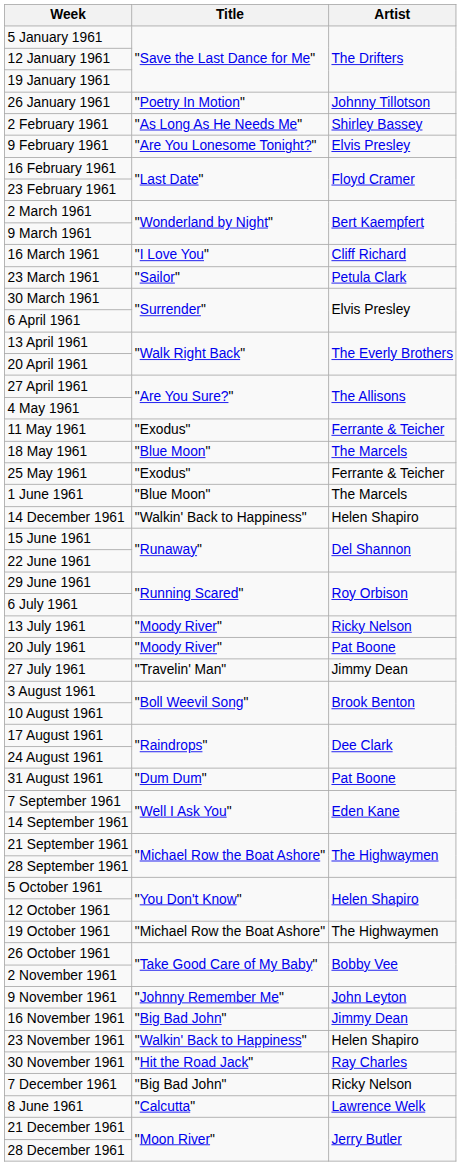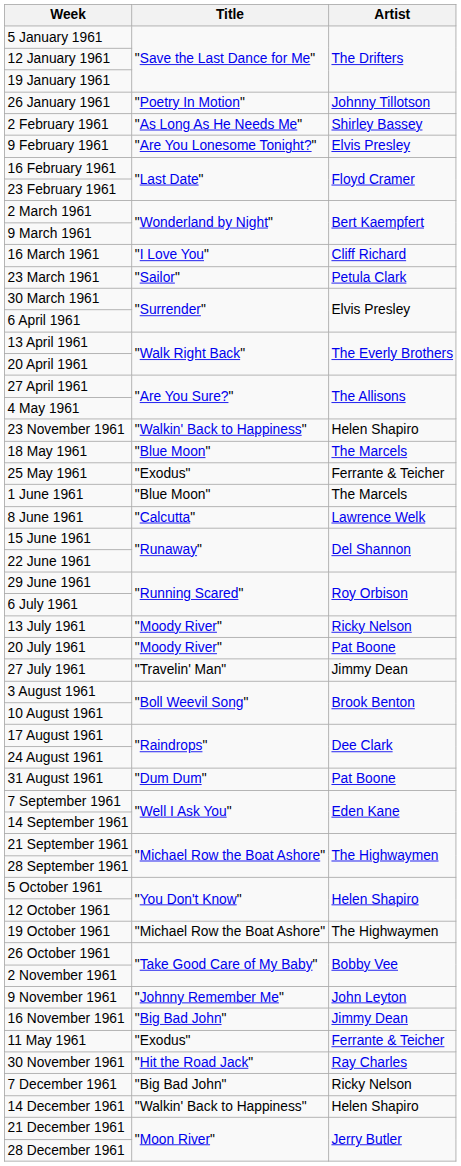rows swapped: 11 May 1961 <-> 23 November 1961
rows swapped: 8 June 1961 <-> 14 December 1961
